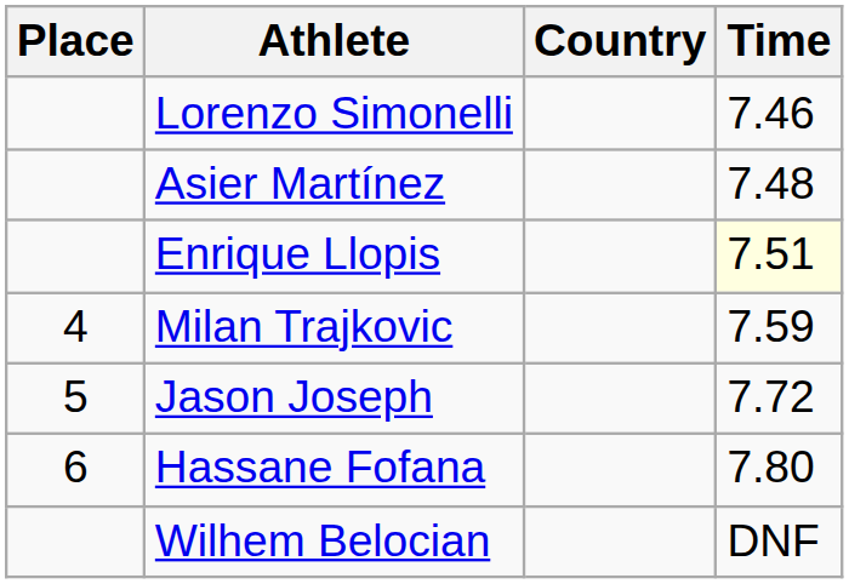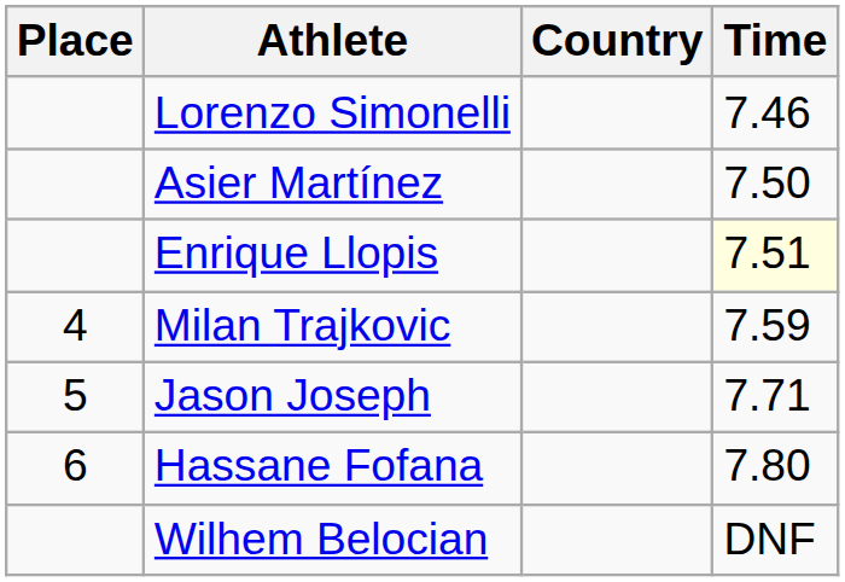Asier Martínez | Time: 7.48 -> 7.50
Jason Joseph | Time: 7.72 -> 7.71
